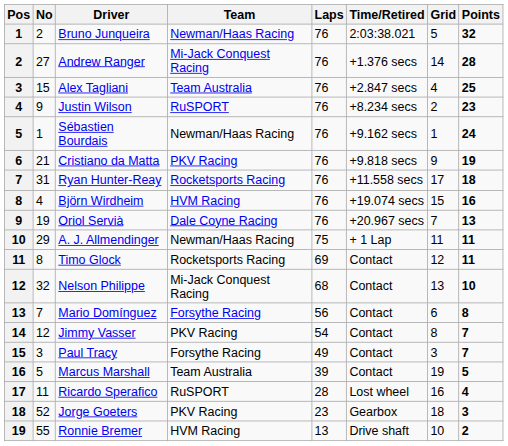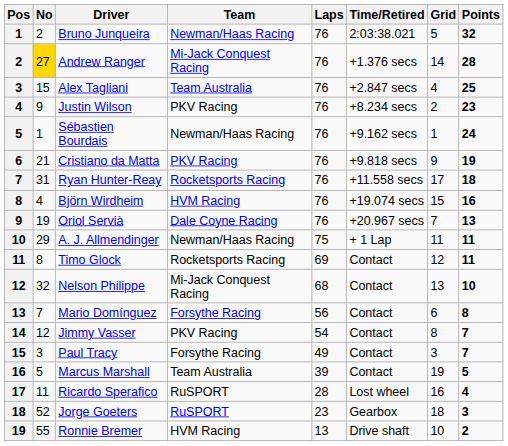Andrew Ranger | No: no background -> gold background
Justin Wilson | Team: RuSPORT -> PKV Racing
Jorge Goeters | Team: PKV Racing -> RuSPORT
